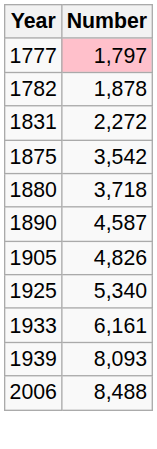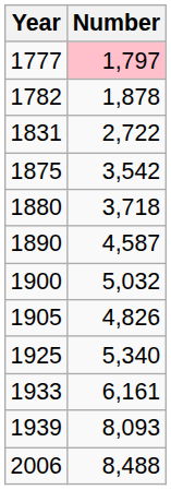1831 | Number: 2,272 -> 2,722
+ row: 1900 | 5,032
